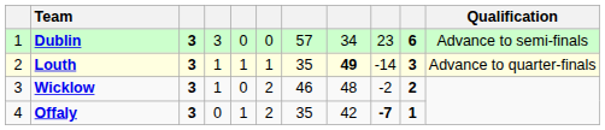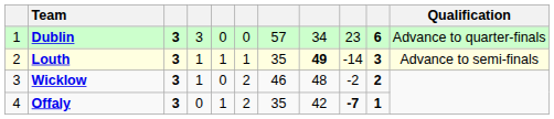Dublin | Qualification: Advance to semi-finals -> Advance to quarter-finals
Louth | Qualification: Advance to quarter-finals -> Advance to semi-finals
